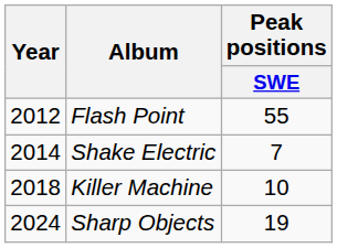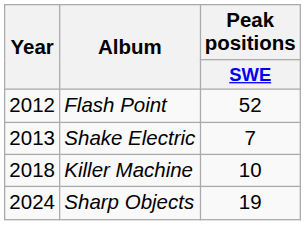Flash Point | Peak positions / SWE: 55 -> 52
Shake Electric | Year: 2014 -> 2013
